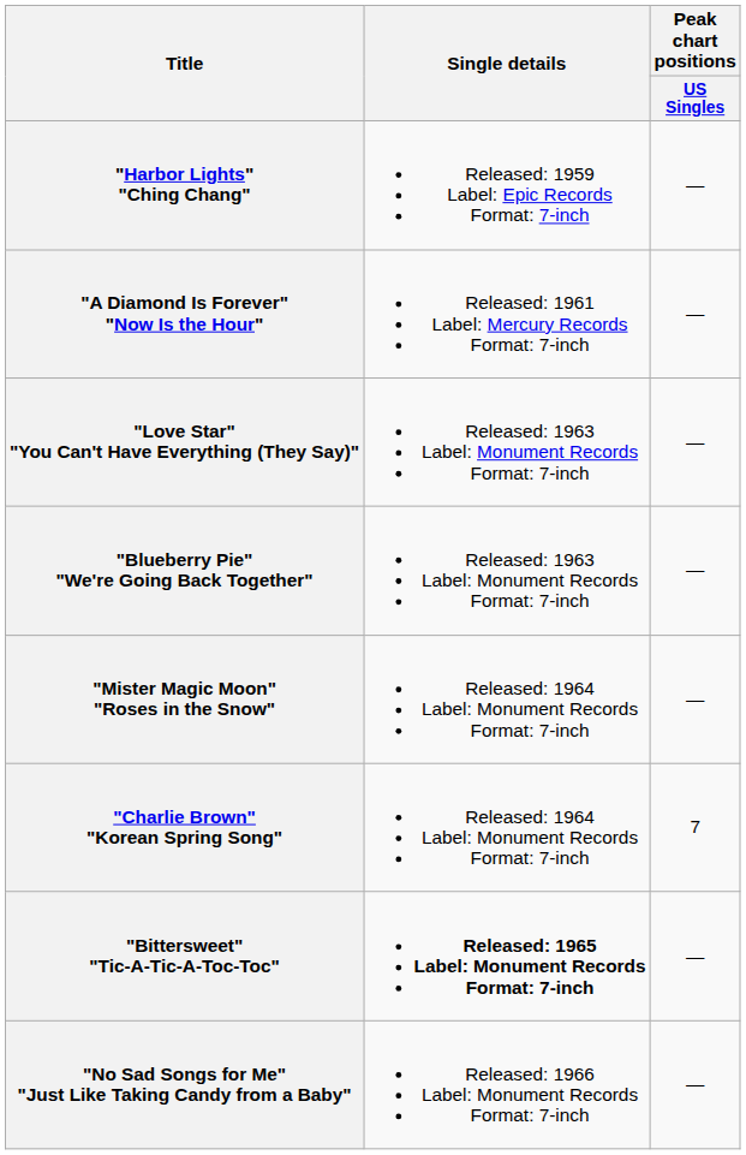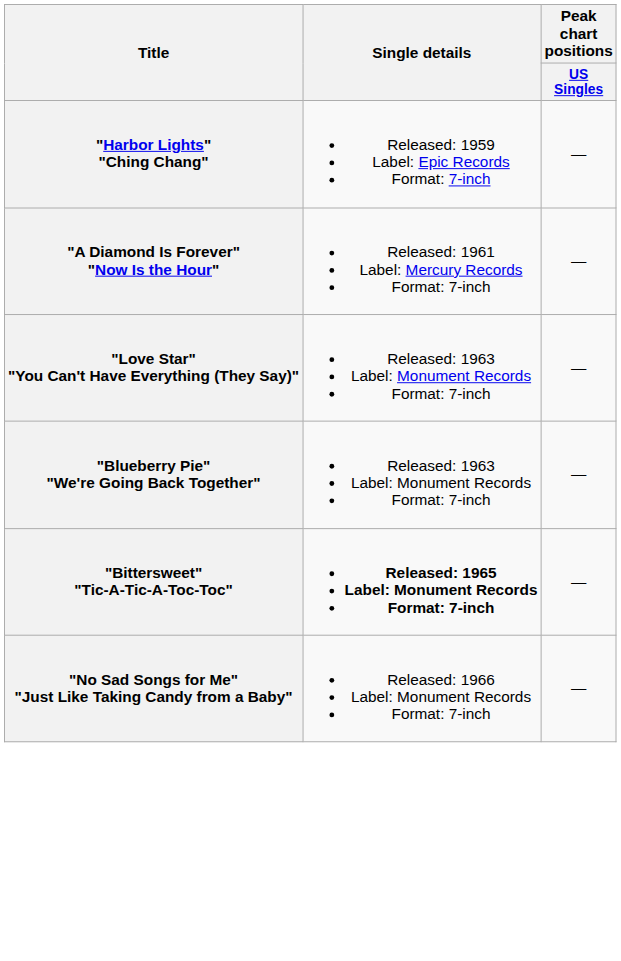- row: "Mister Magic Moon" "Roses in the Snow" | Released: 1964 Label: Monument Records Format: 7-inch | —
- row: "Charlie Brown" "Korean Spring Song" | Released: 1964 Label: Monument Records Format: 7-inch | 7
